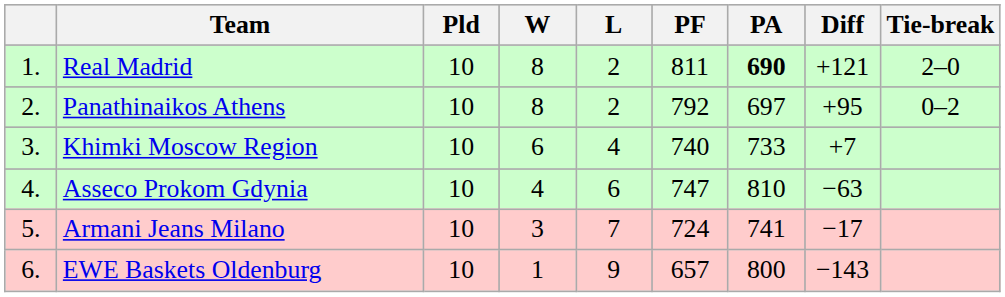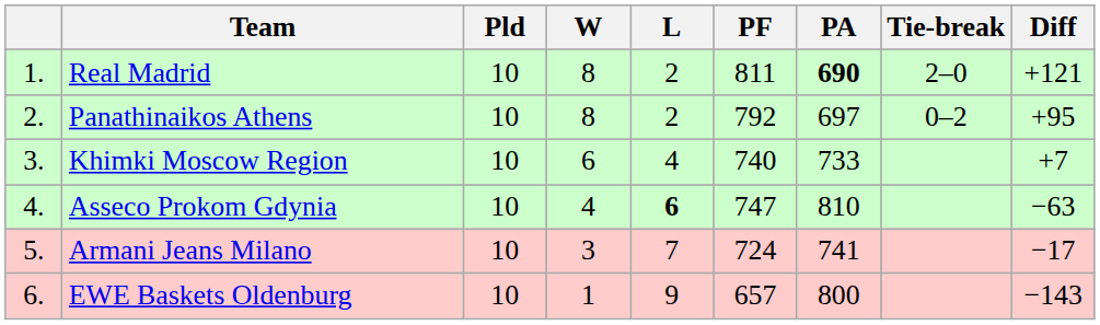columns swapped: Diff <-> Tie-break
Asseco Prokom Gdynia | L: normal -> bold
